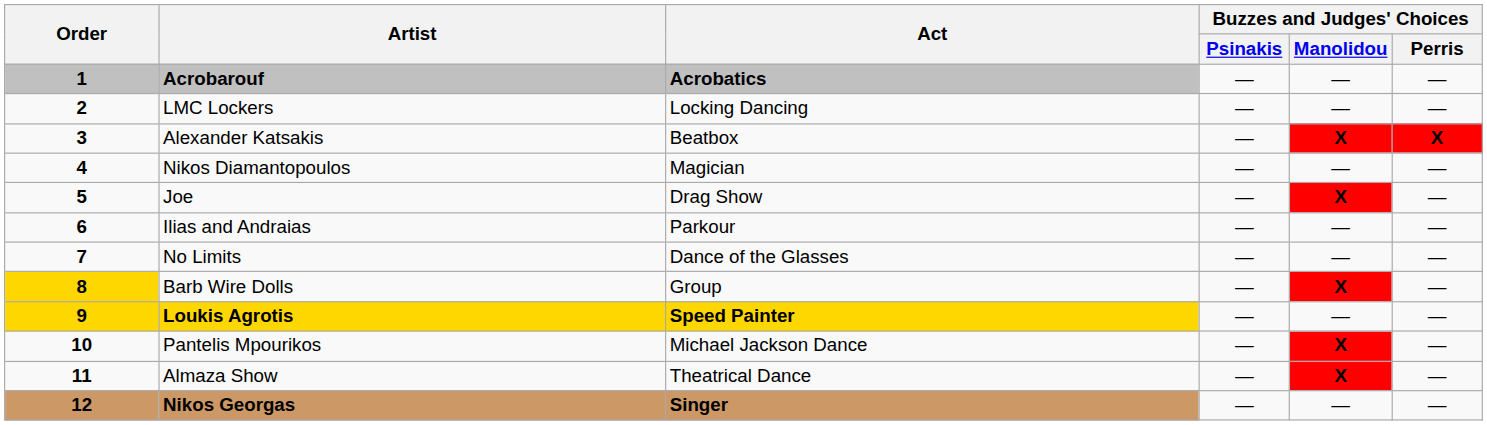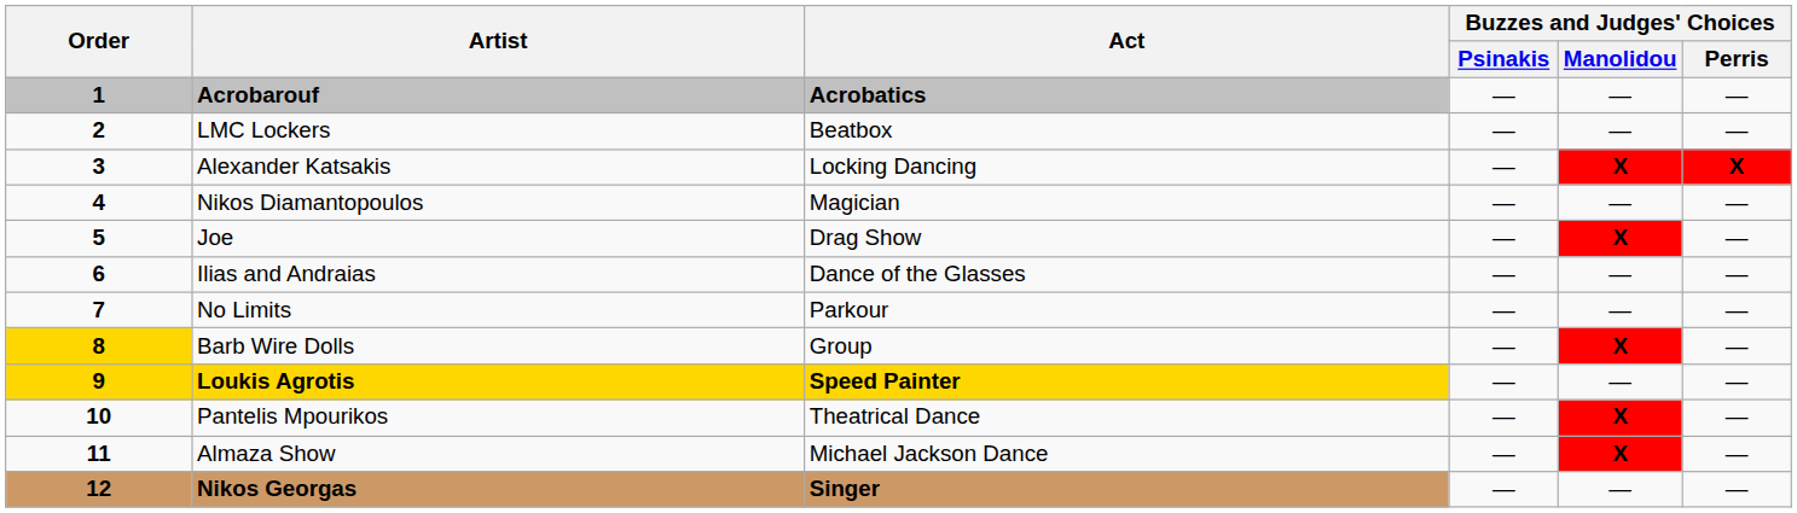LMC Lockers | Act: Locking Dancing -> Beatbox
Alexander Katsakis | Act: Beatbox -> Locking Dancing
Ilias and Andraias | Act: Parkour -> Dance of the Glasses
No Limits | Act: Dance of the Glasses -> Parkour
Pantelis Mpourikos | Act: Michael Jackson Dance -> Theatrical Dance
Almaza Show | Act: Theatrical Dance -> Michael Jackson Dance
